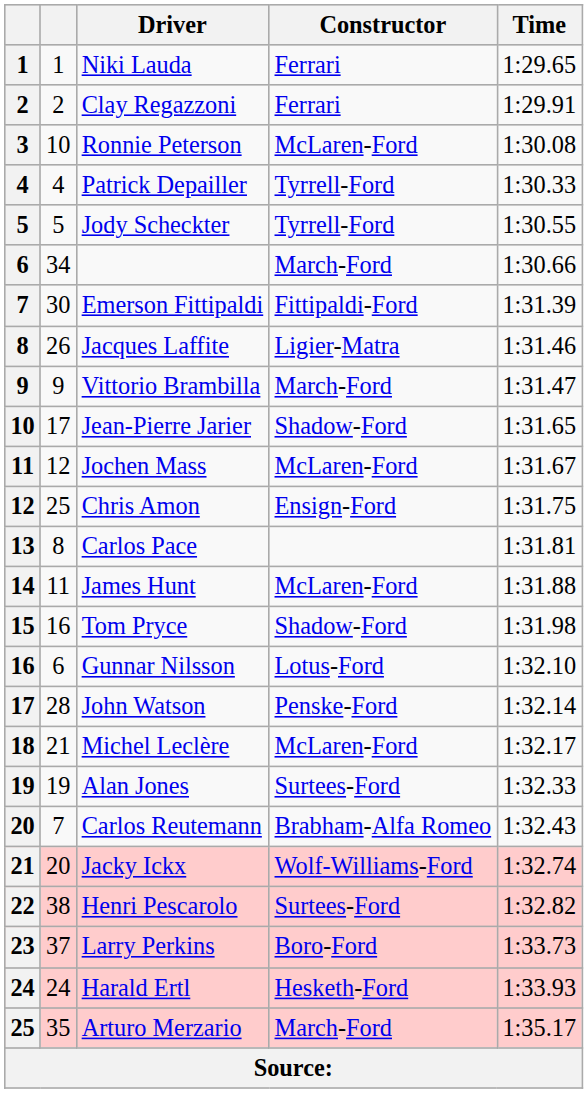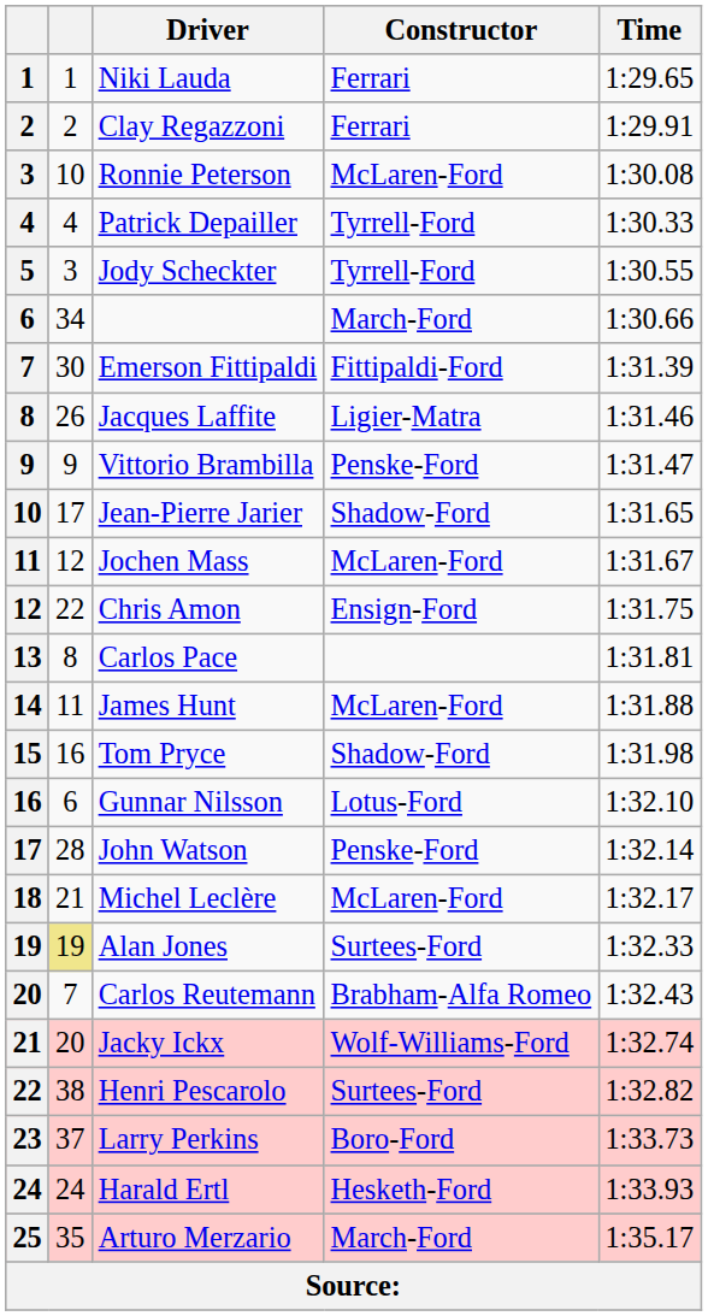Jody Scheckter | column 2: 5 -> 3
Vittorio Brambilla | Constructor: March-Ford -> Penske-Ford
Chris Amon | column 2: 25 -> 22
Alan Jones | column 2: no background -> khaki background
